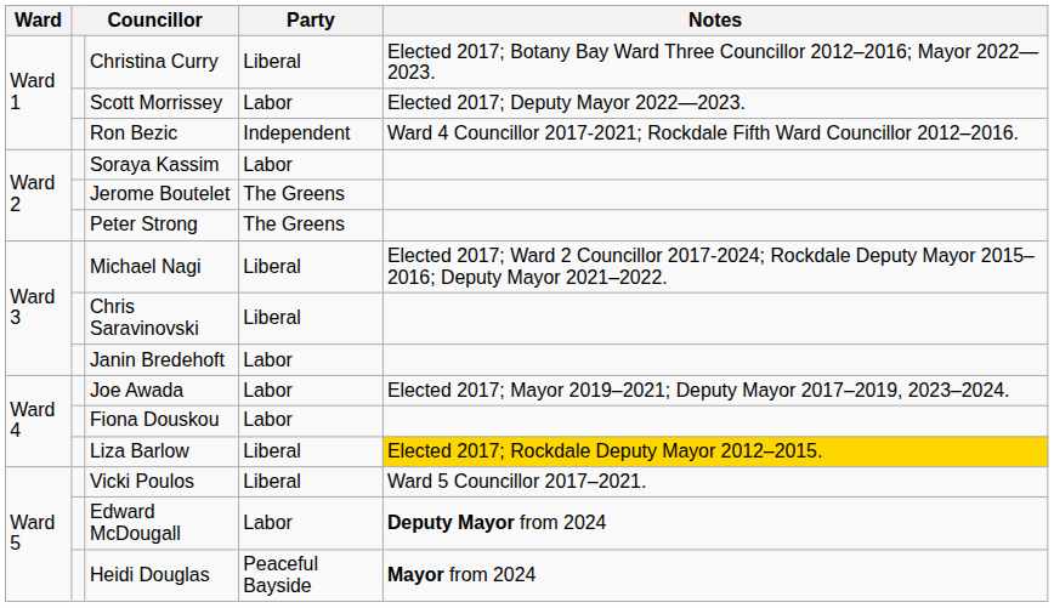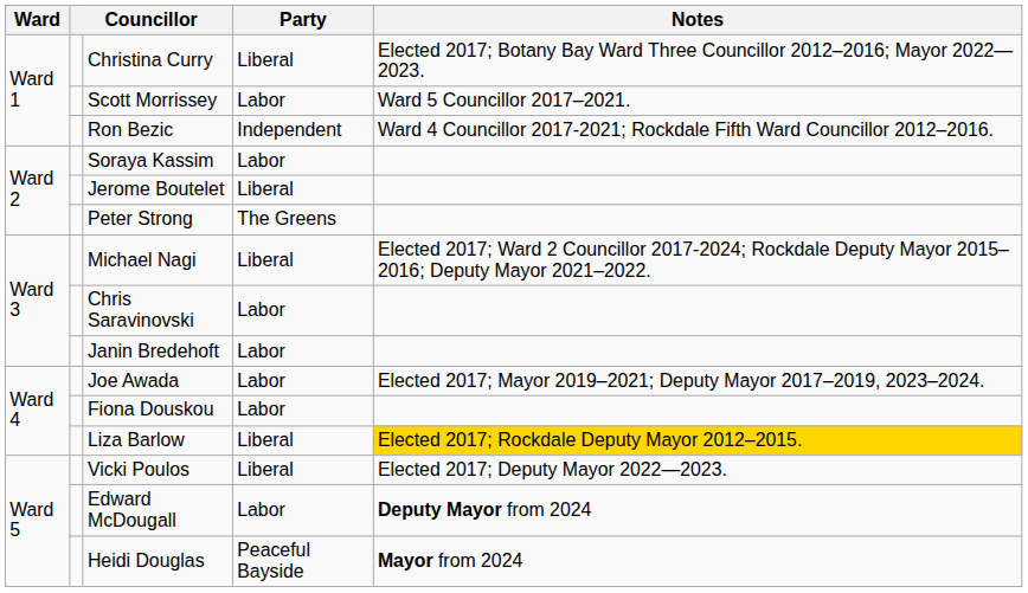Scott Morrissey | Notes: Elected 2017; Deputy Mayor 2022—2023. -> Ward 5 Councillor 2017–2021.
Jerome Boutelet | Party: The Greens -> Liberal
Chris Saravinovski | Party: Liberal -> Labor
Vicki Poulos | Notes: Ward 5 Councillor 2017–2021. -> Elected 2017; Deputy Mayor 2022—2023.
